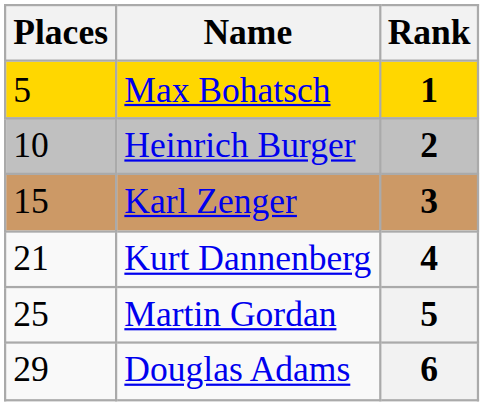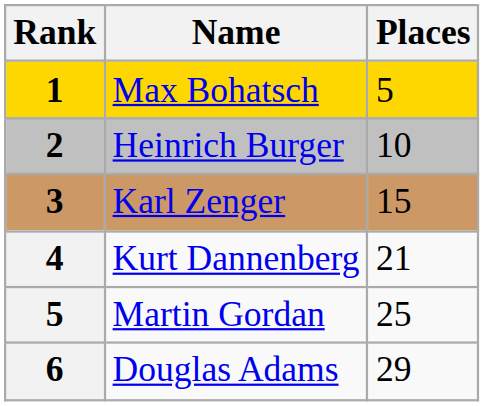columns swapped: Rank <-> Places
